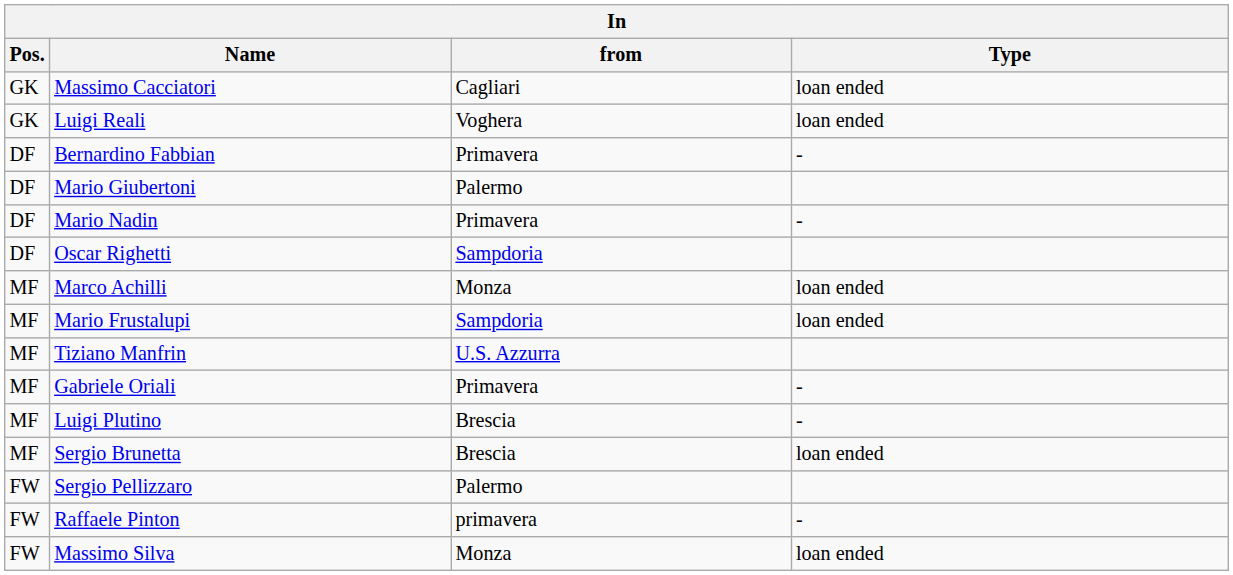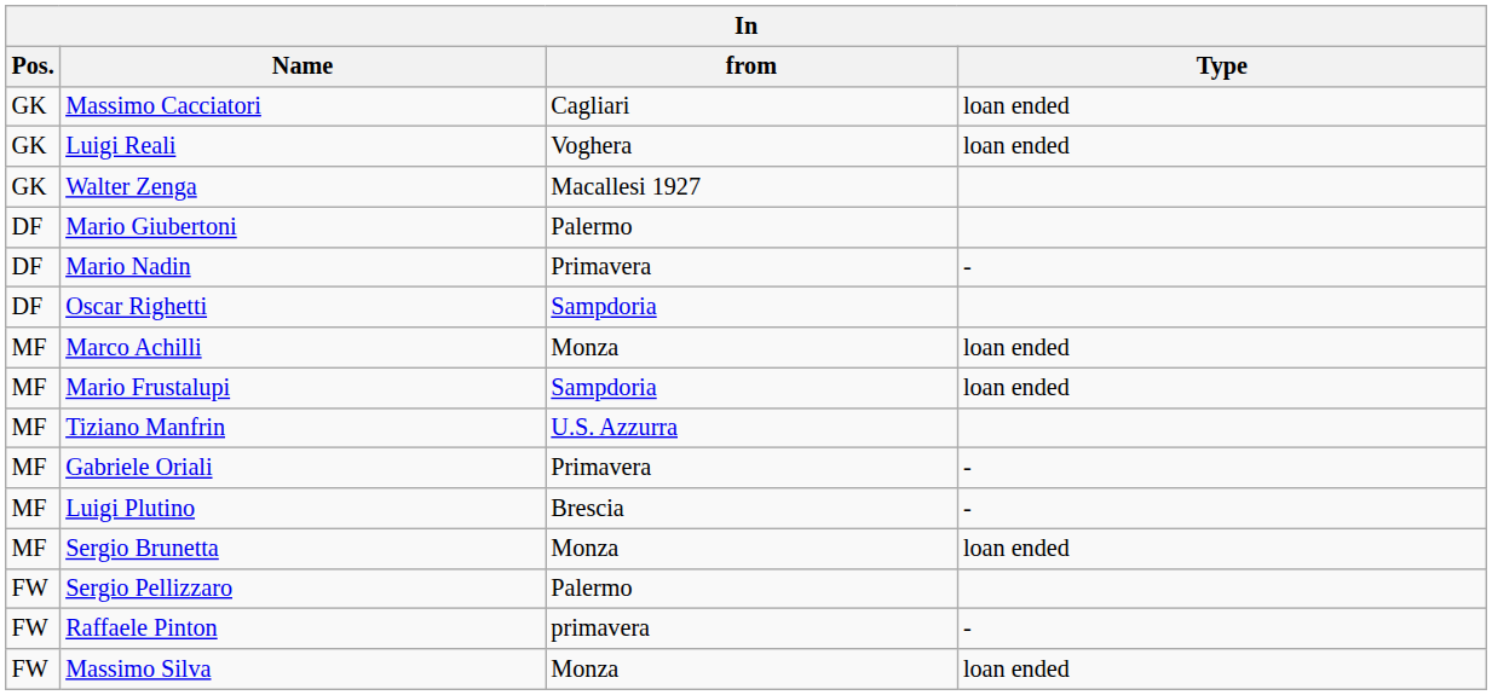+ row: GK | Walter Zenga | Macallesi 1927
- row: DF | Bernardino Fabbian | Primavera | -
Sergio Brunetta | from: Brescia -> Monza
